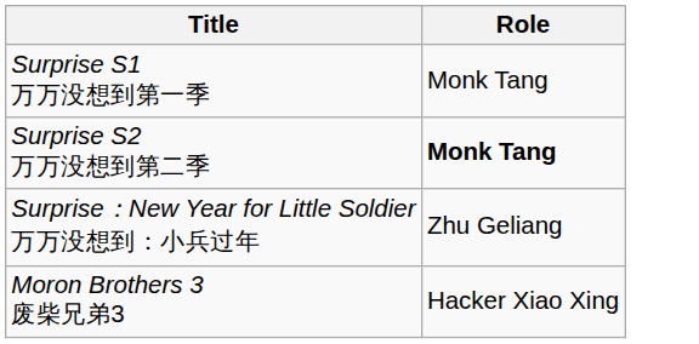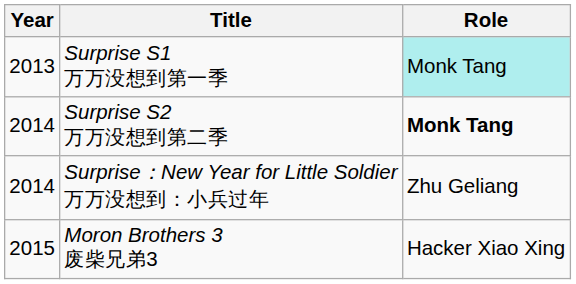+ column: Year | 2013 | 2014 | 2014 | 2015
Surprise S1 万万没想到第一季 | Role: no background -> paleturquoise background
